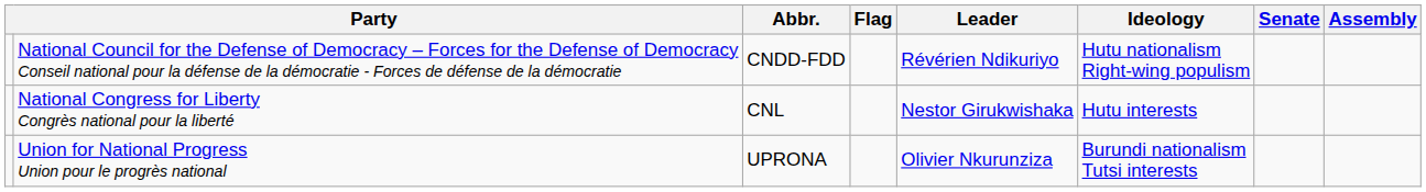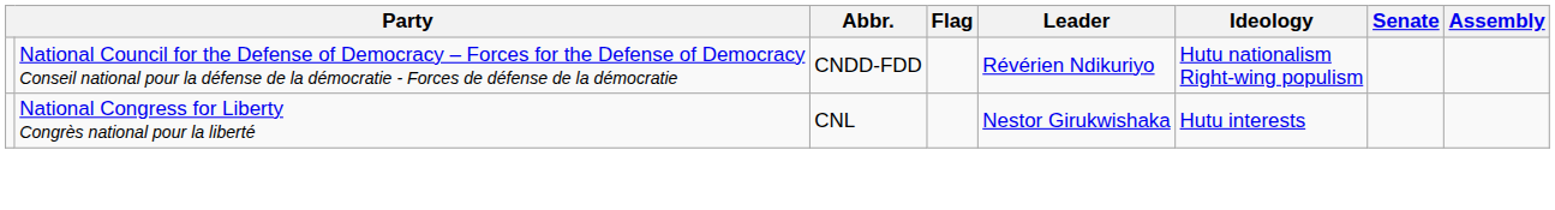- row: Union for National Progress Union pour le progrès national | UPRONA | Olivier Nkurunziza | Burundi nationalism Tutsi interests
